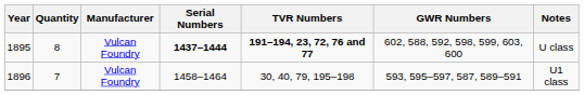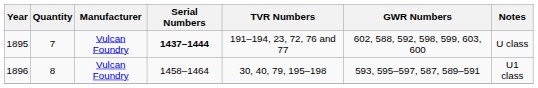1895 | Quantity: 8 -> 7
1895 | TVR Numbers: bold -> normal
1896 | Quantity: 7 -> 8
